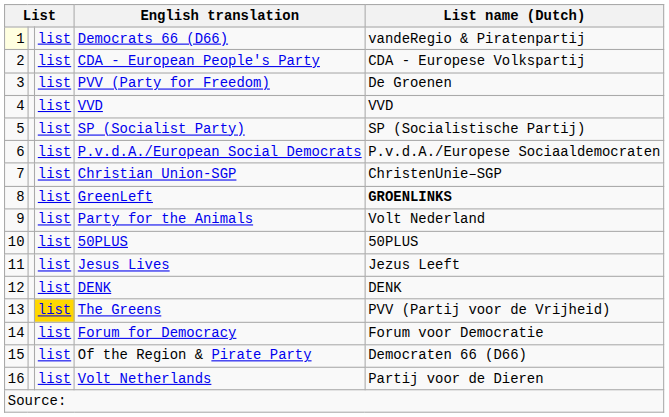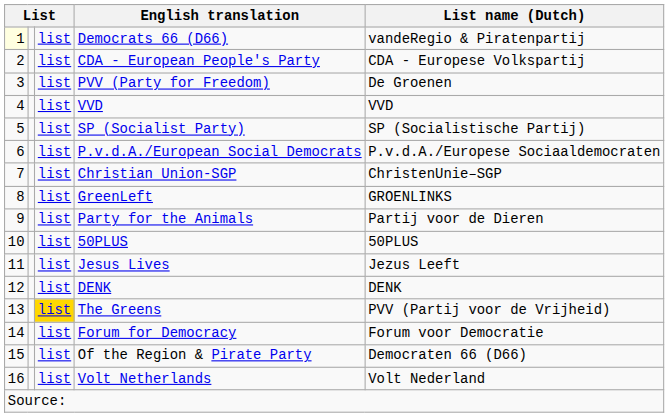GreenLeft | List name (Dutch): bold -> normal
Party for the Animals | List name (Dutch): Volt Nederland -> Partij voor de Dieren
Volt Netherlands | List name (Dutch): Partij voor de Dieren -> Volt Nederland
